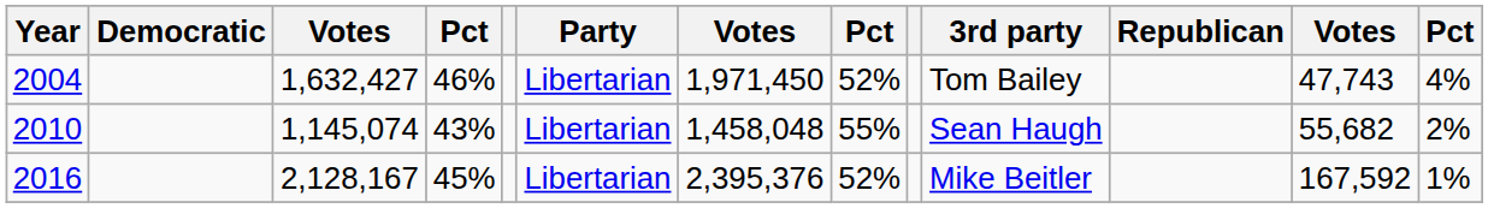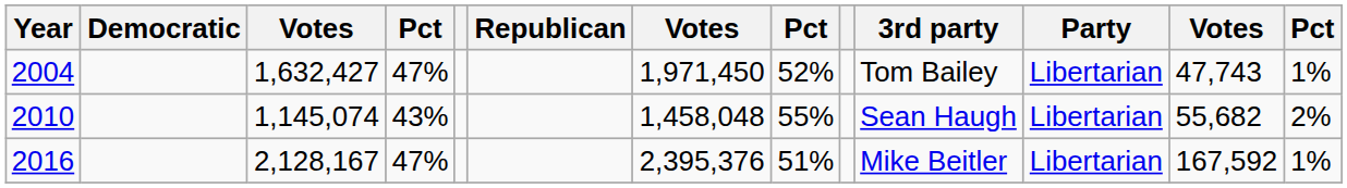columns swapped: Republican <-> Party
2004 | column 4: 46% -> 47%
2004 | column 13: 4% -> 1%
2016 | column 4: 45% -> 47%
2016 | column 8: 52% -> 51%
